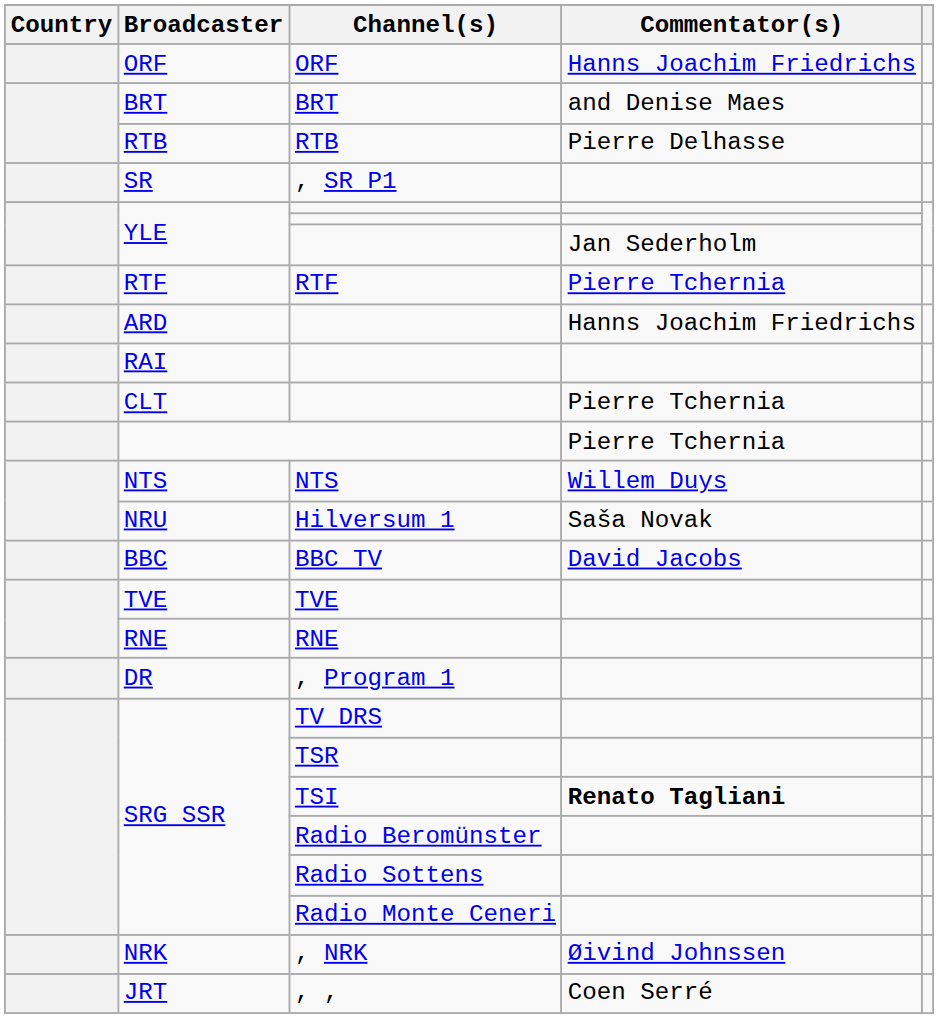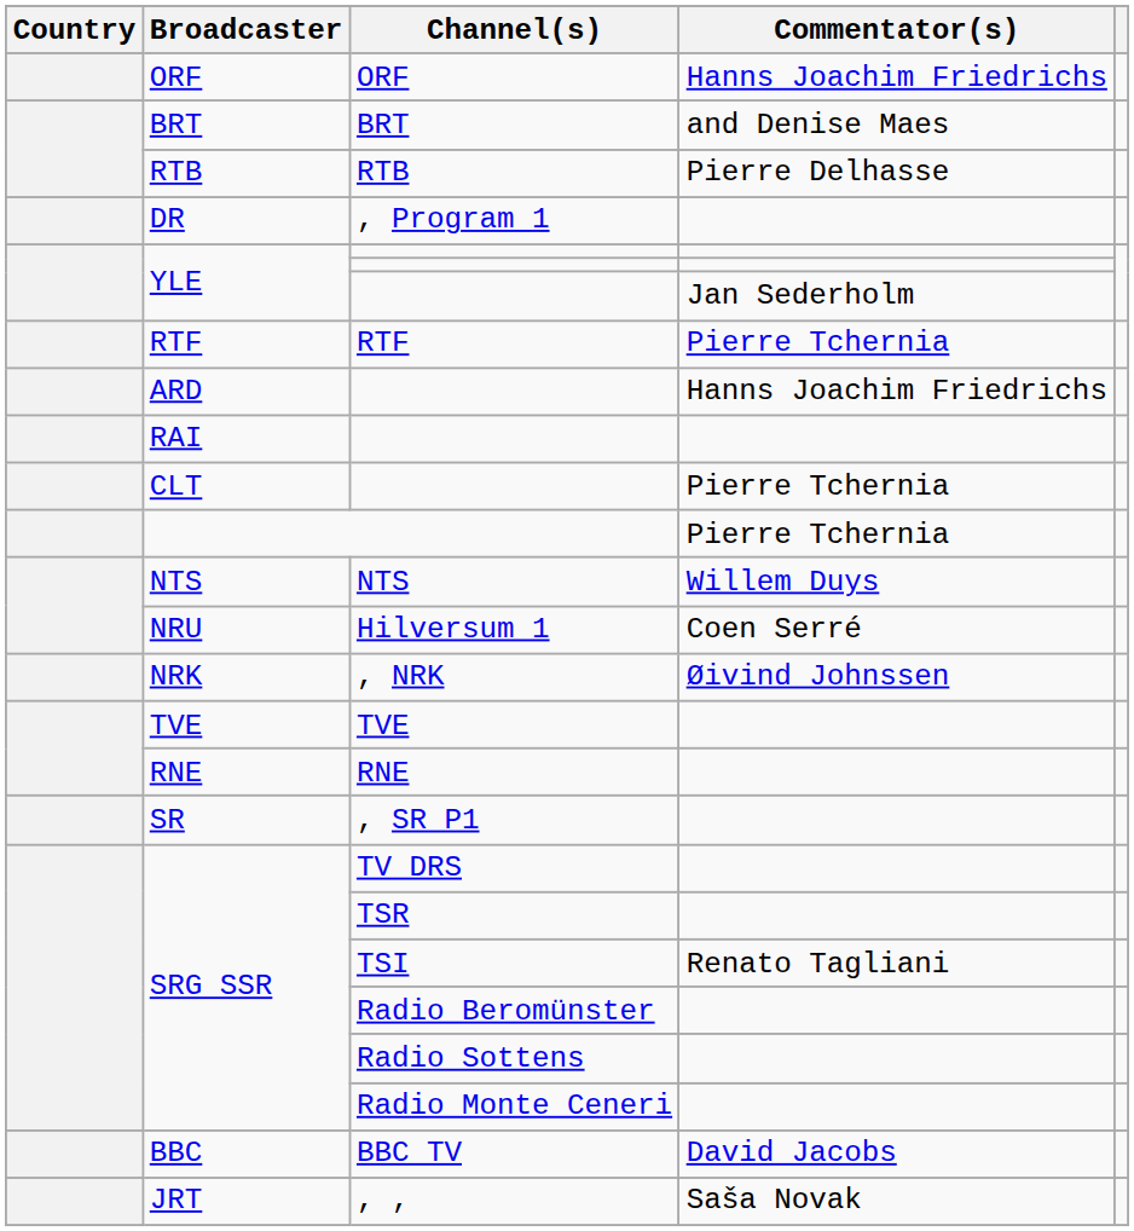rows swapped: , Program 1 <-> , SR P1
Hilversum 1 | Commentator(s): Saša Novak -> Coen Serré
rows swapped: , NRK <-> BBC TV
TSI | Commentator(s): bold -> normal
, , | Commentator(s): Coen Serré -> Saša Novak
